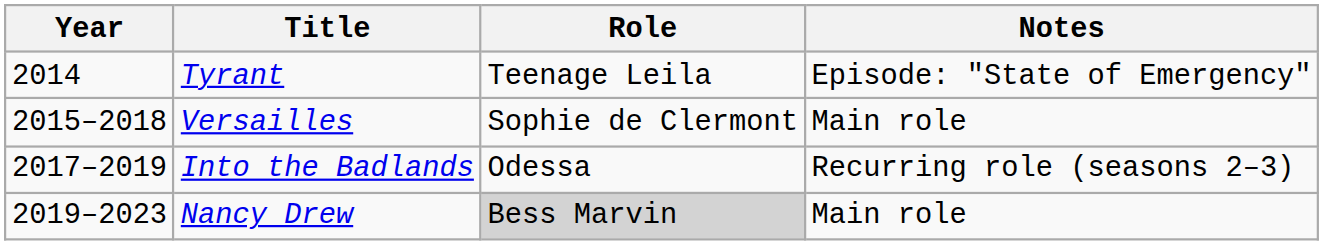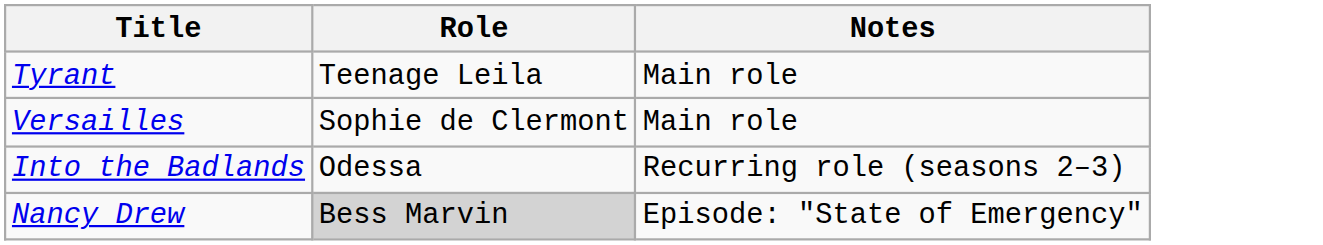- column: Year | 2014 | 2015–2018 | 2017–2019 | 2019–2023
Tyrant | Notes: Episode: "State of Emergency" -> Main role
Nancy Drew | Notes: Main role -> Episode: "State of Emergency"
